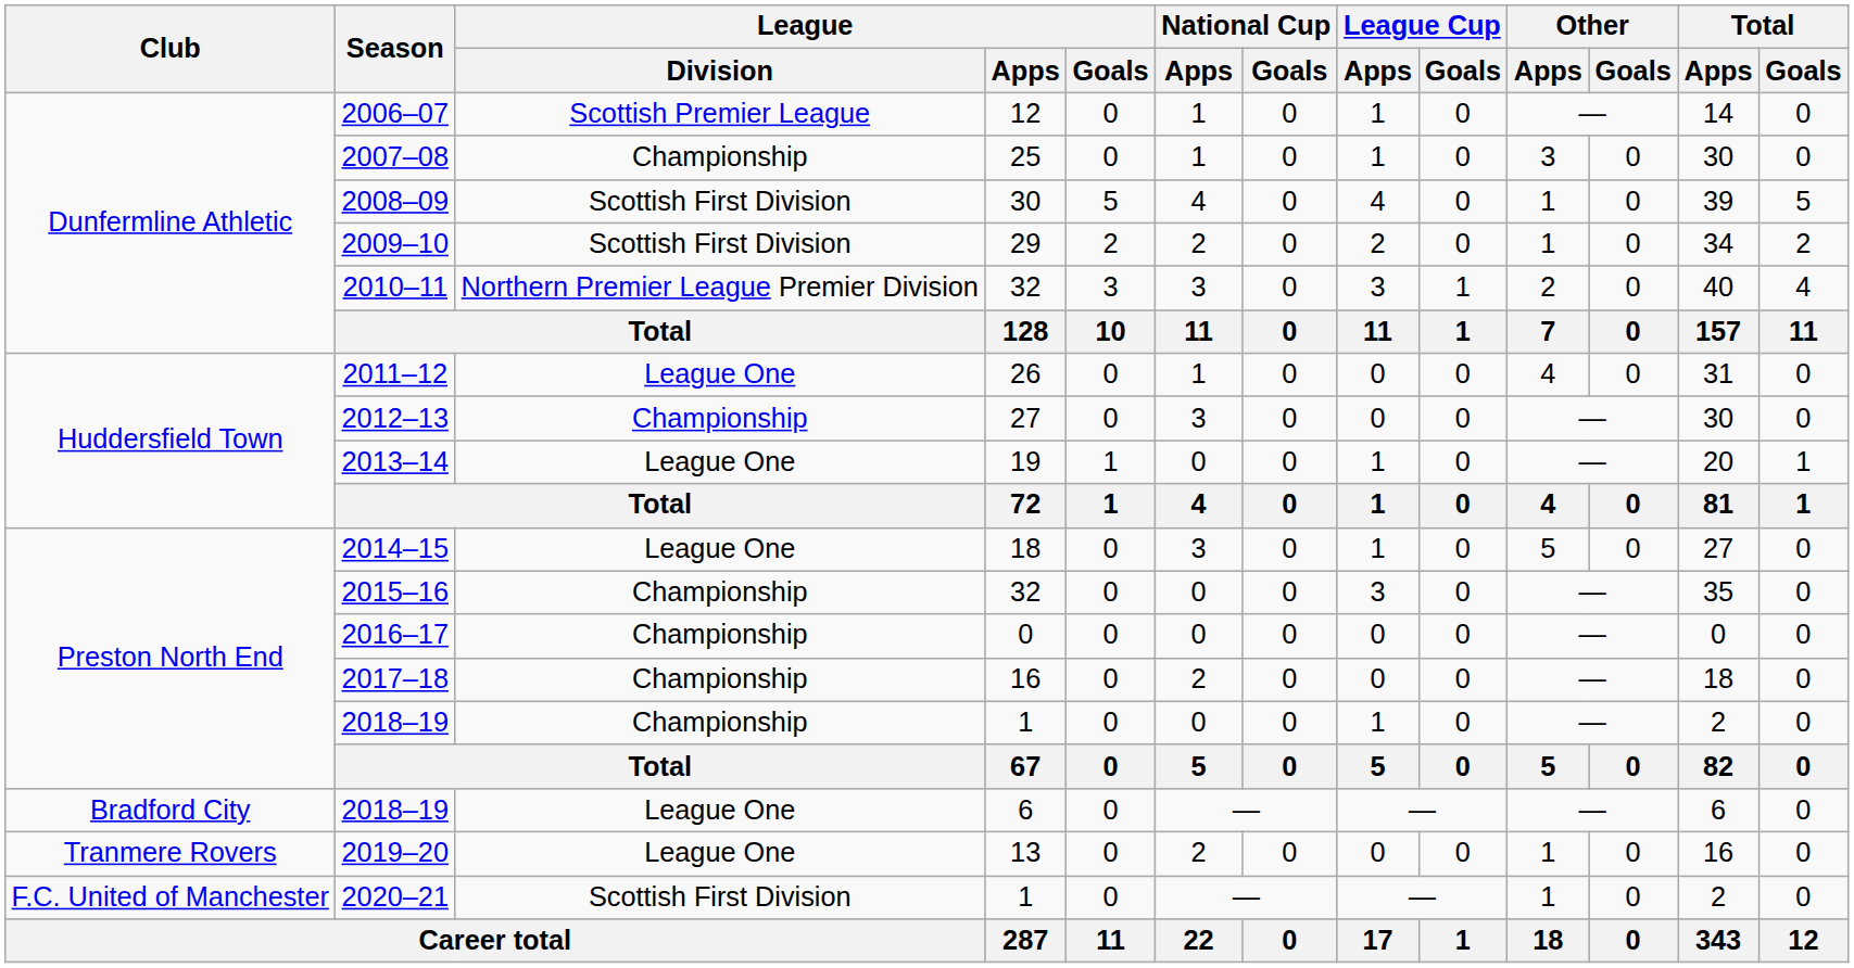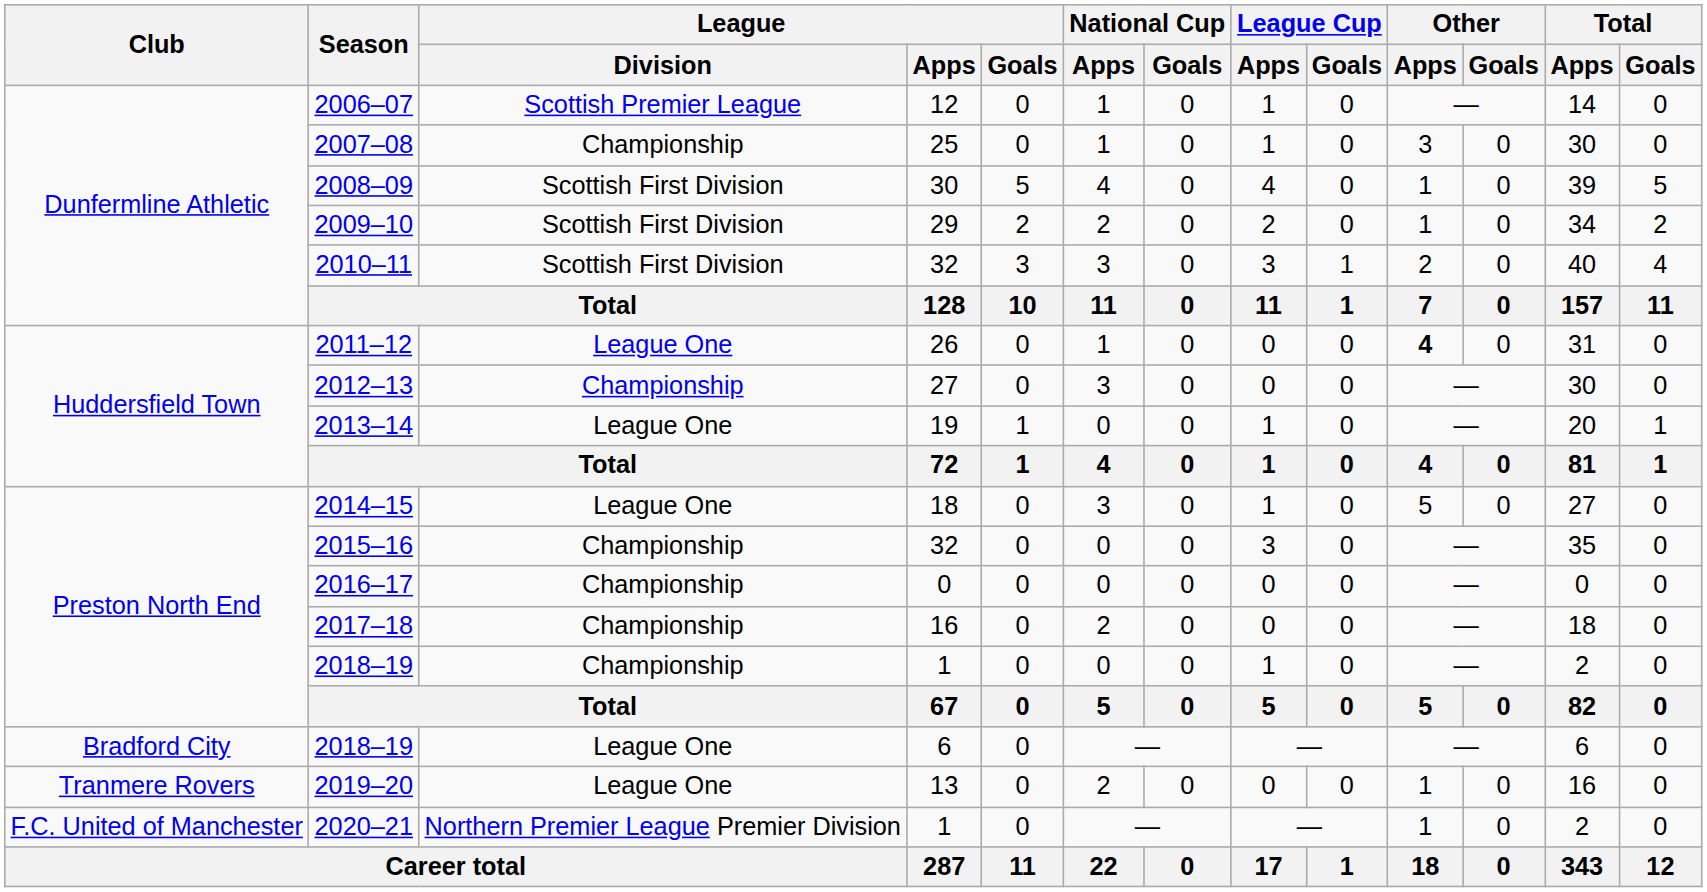2010–11 | League / Division: Northern Premier League Premier Division -> Scottish First Division
2011–12 | Other / Apps: normal -> bold
2020–21 | League / Division: Scottish First Division -> Northern Premier League Premier Division
